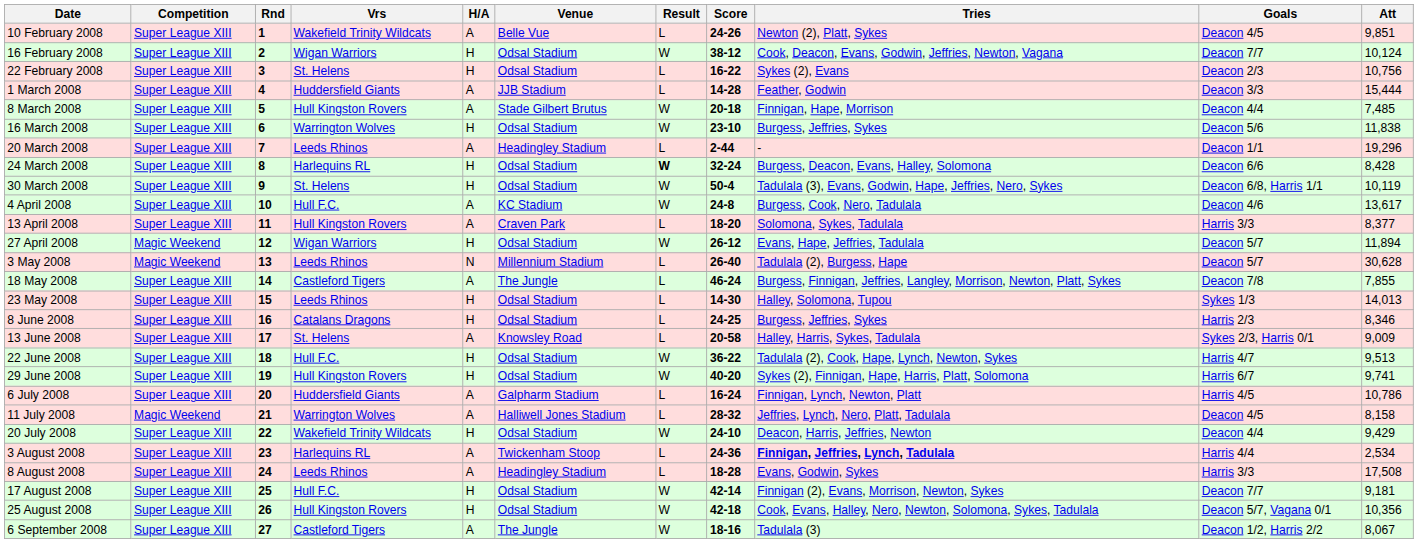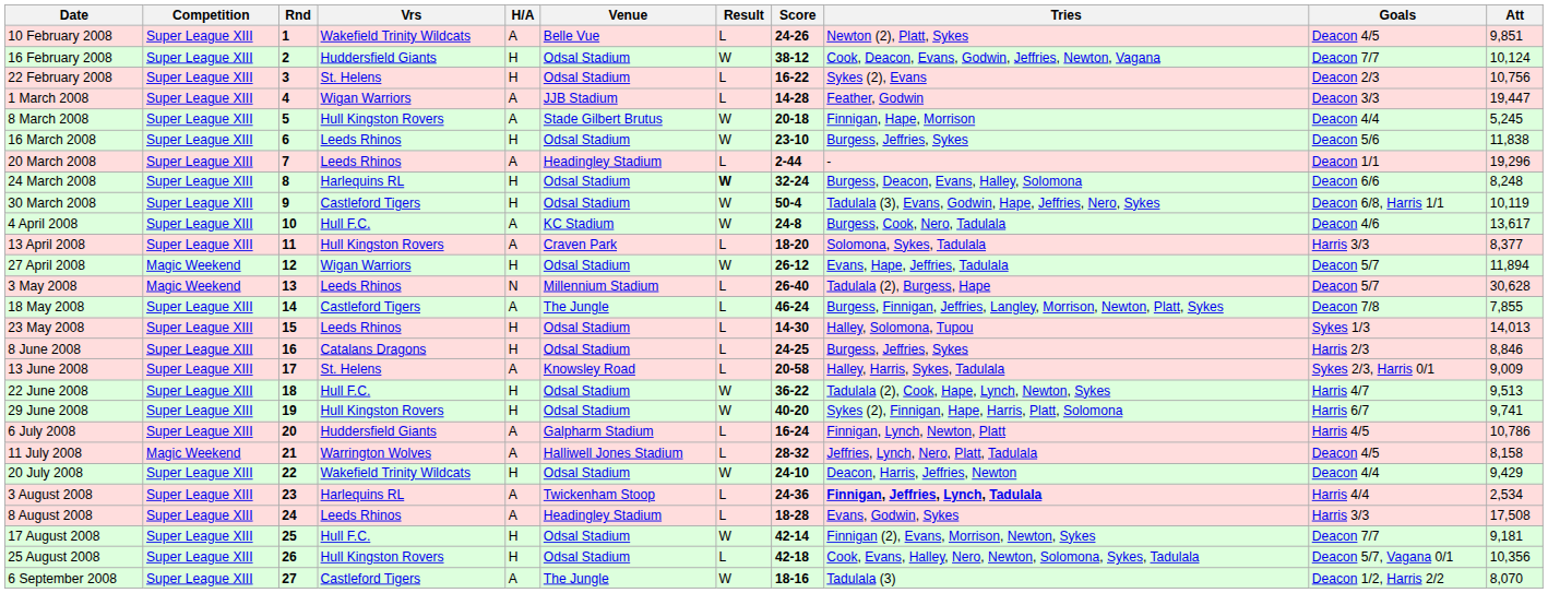16 February 2008 | Vrs: Wigan Warriors -> Huddersfield Giants
1 March 2008 | Vrs: Huddersfield Giants -> Wigan Warriors
1 March 2008 | Att: 15,444 -> 19,447
8 March 2008 | Att: 7,485 -> 5,245
16 March 2008 | Vrs: Warrington Wolves -> Leeds Rhinos
24 March 2008 | Att: 8,428 -> 8,248
30 March 2008 | Vrs: St. Helens -> Castleford Tigers
8 June 2008 | Att: 8,346 -> 8,846
25 August 2008 | Result: W -> L
6 September 2008 | Att: 8,067 -> 8,070
